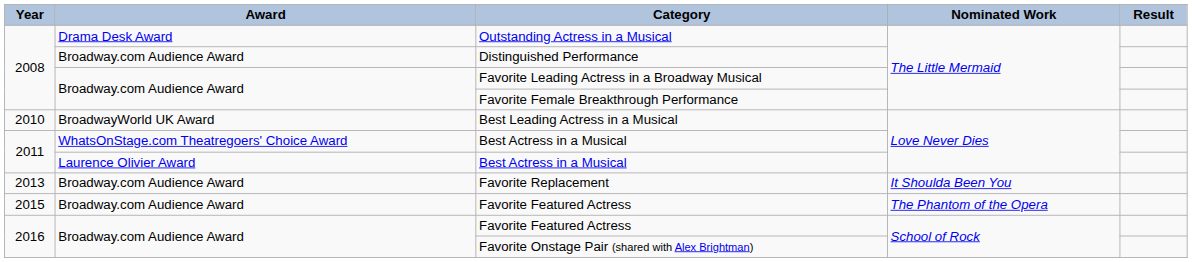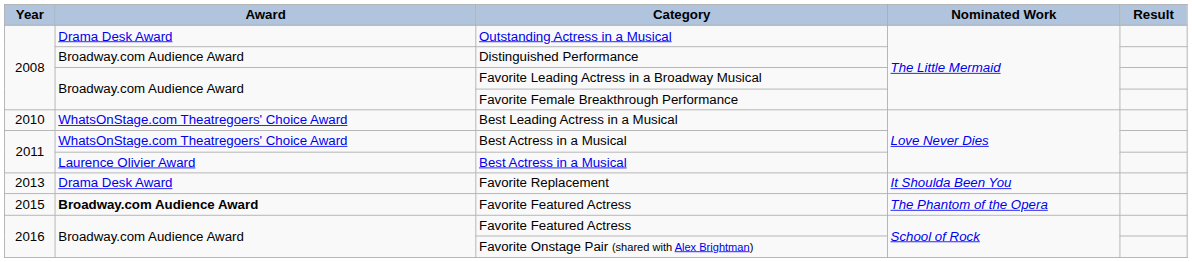Best Leading Actress in a Musical | Award: BroadwayWorld UK Award -> WhatsOnStage.com Theatregoers' Choice Award
Favorite Replacement | Award: Broadway.com Audience Award -> Drama Desk Award
2015 / Favorite Featured Actress | Award: normal -> bold
